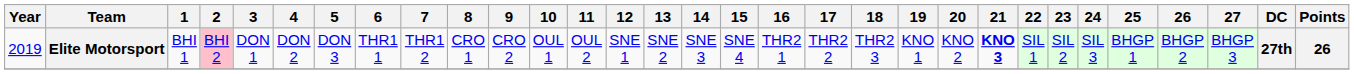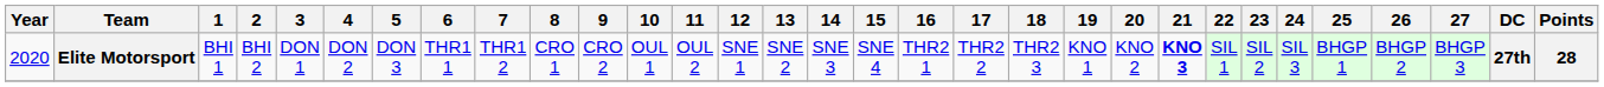Elite Motorsport | Year: 2019 -> 2020
Elite Motorsport | 2: pink background -> no background
Elite Motorsport | Points: 26 -> 28
